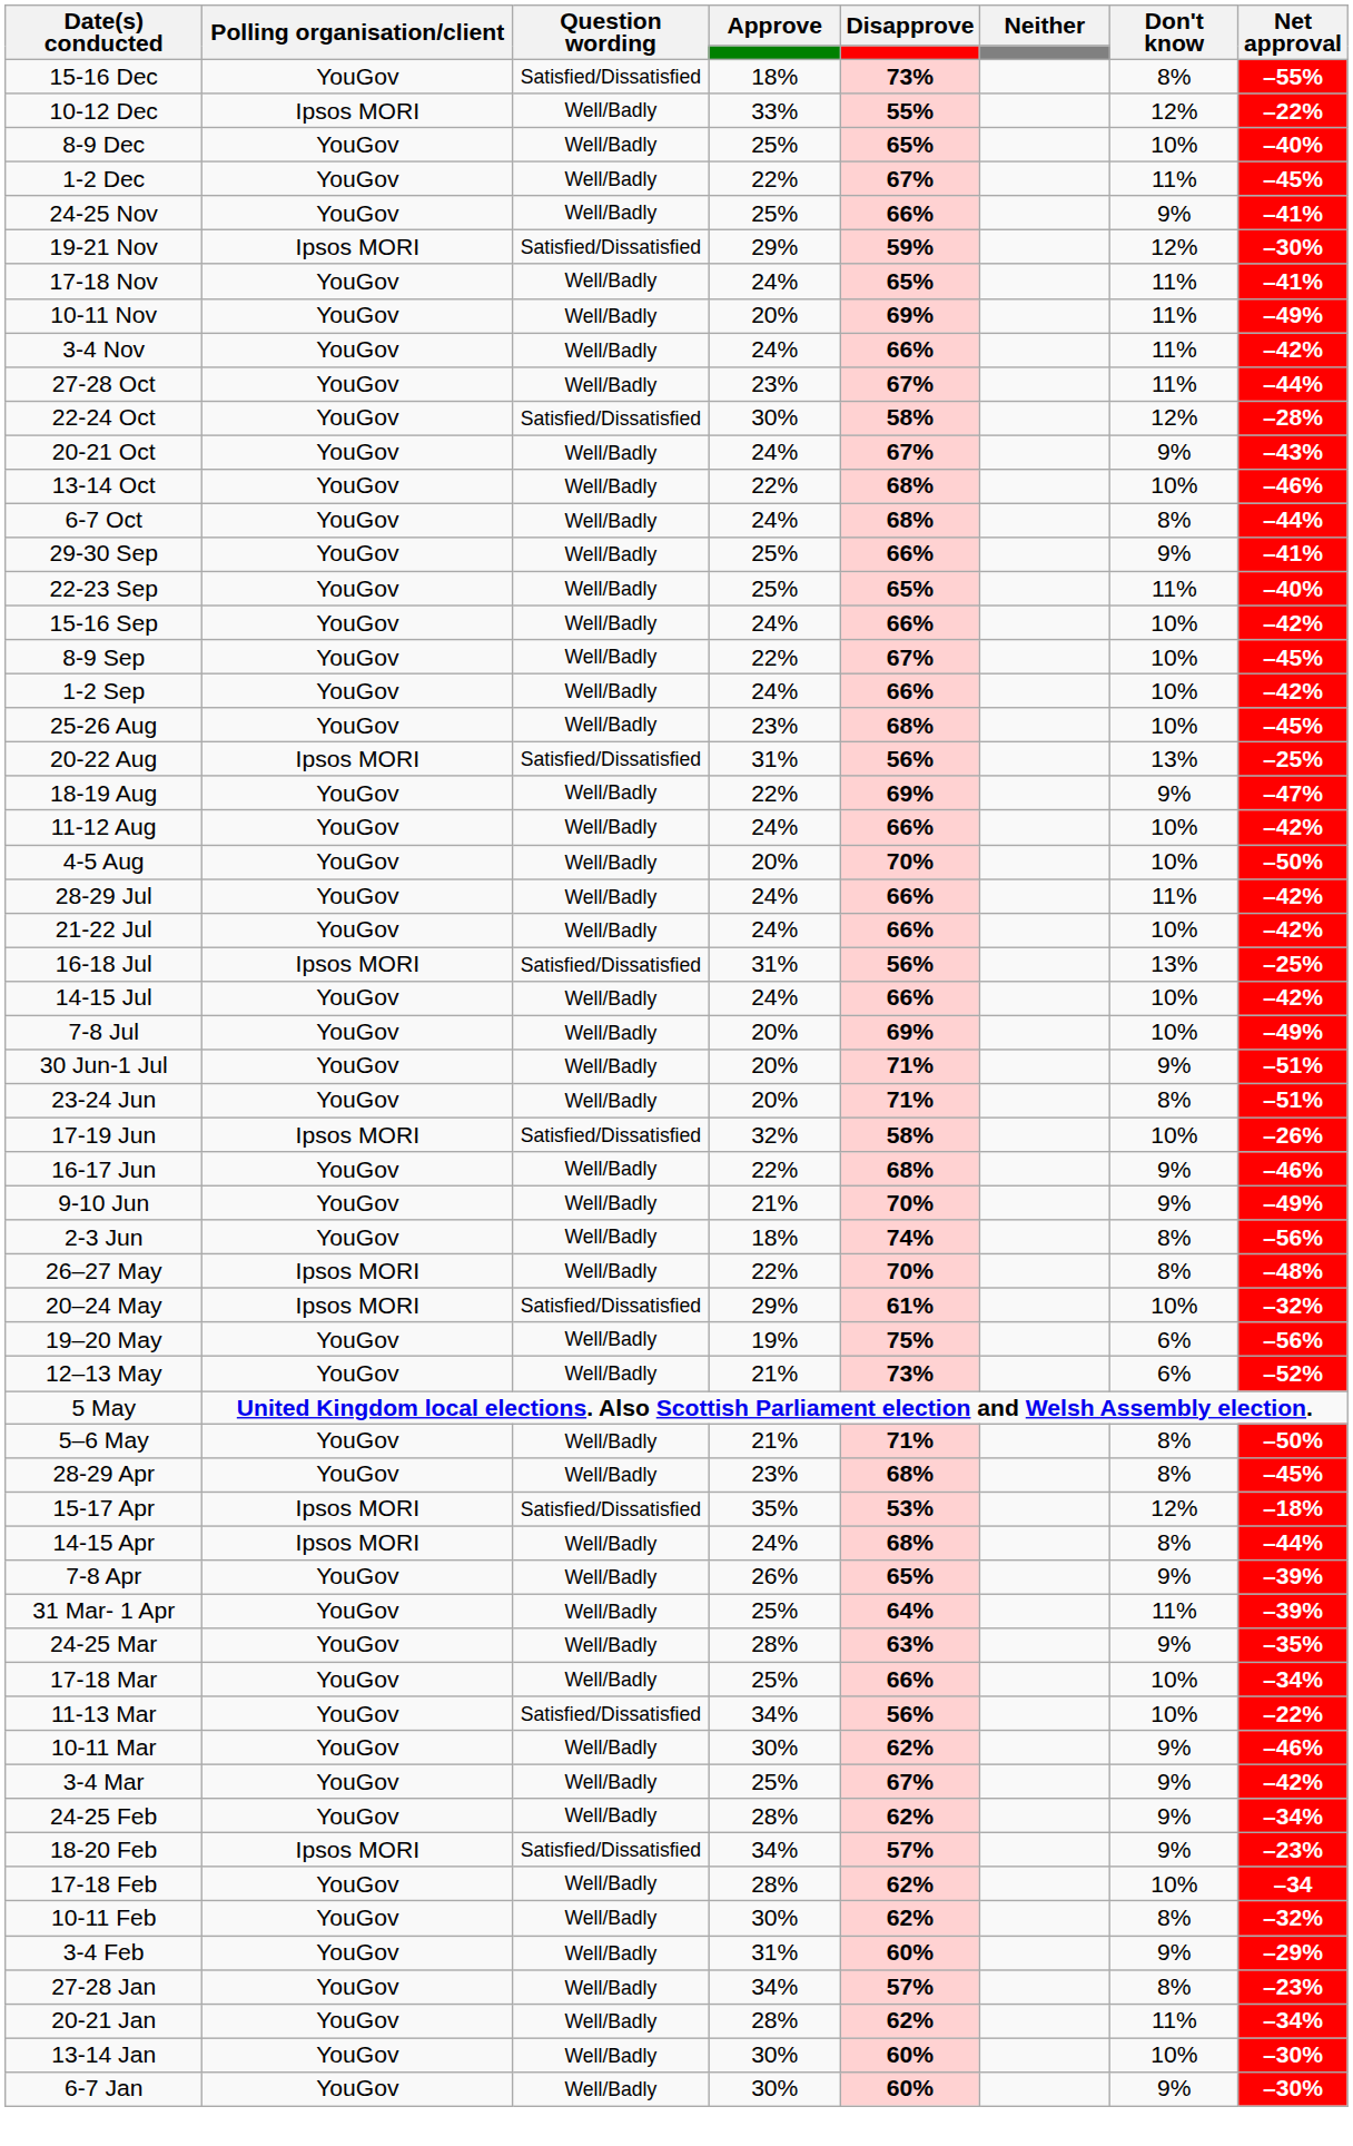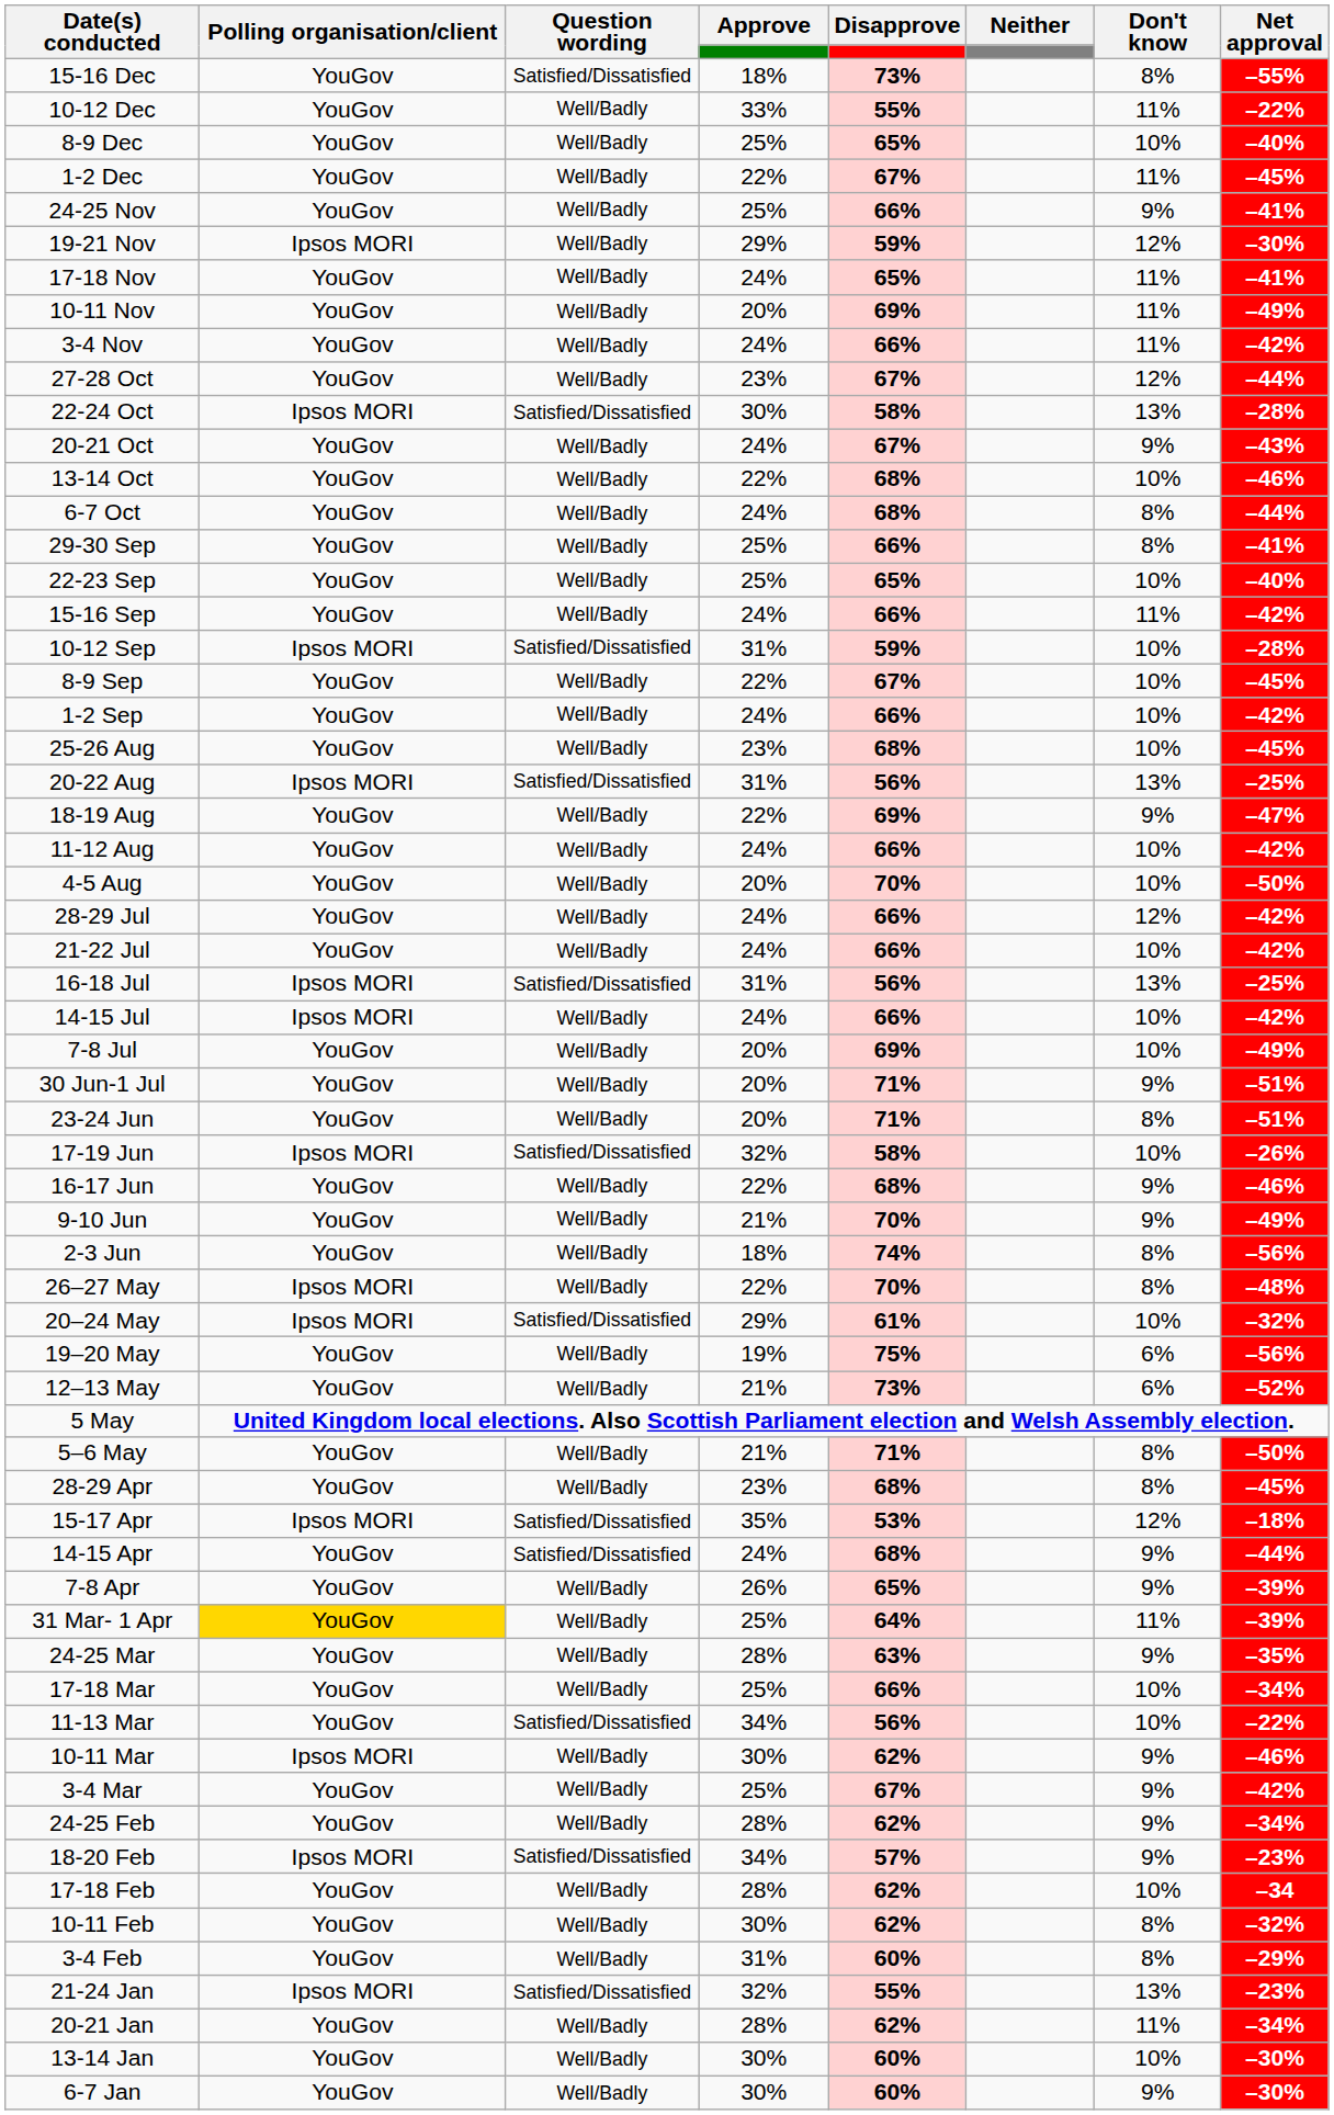10-12 Dec | Polling organisation/client: Ipsos MORI -> YouGov
10-12 Dec | Don't know: 12% -> 11%
19-21 Nov | Question wording: Satisfied/Dissatisfied -> Well/Badly
27-28 Oct | Don't know: 11% -> 12%
22-24 Oct | Polling organisation/client: YouGov -> Ipsos MORI
22-24 Oct | Don't know: 12% -> 13%
29-30 Sep | Don't know: 9% -> 8%
22-23 Sep | Don't know: 11% -> 10%
15-16 Sep | Don't know: 10% -> 11%
+ row: 10-12 Sep | Ipsos MORI | Satisfied/Dissatisfied | 31% | 59% | 10% | –28%
28-29 Jul | Don't know: 11% -> 12%
14-15 Jul | Polling organisation/client: YouGov -> Ipsos MORI
14-15 Apr | Polling organisation/client: Ipsos MORI -> YouGov
14-15 Apr | Question wording: Well/Badly -> Satisfied/Dissatisfied
14-15 Apr | Don't know: 8% -> 9%
31 Mar- 1 Apr | Polling organisation/client: no background -> gold background
10-11 Mar | Polling organisation/client: YouGov -> Ipsos MORI
3-4 Feb | Don't know: 9% -> 8%
- row: 27-28 Jan | YouGov | Well/Badly | 34% | 57% | 8% | –23%
+ row: 21-24 Jan | Ipsos MORI | Satisfied/Dissatisfied | 32% | 55% | 13% | –23%
